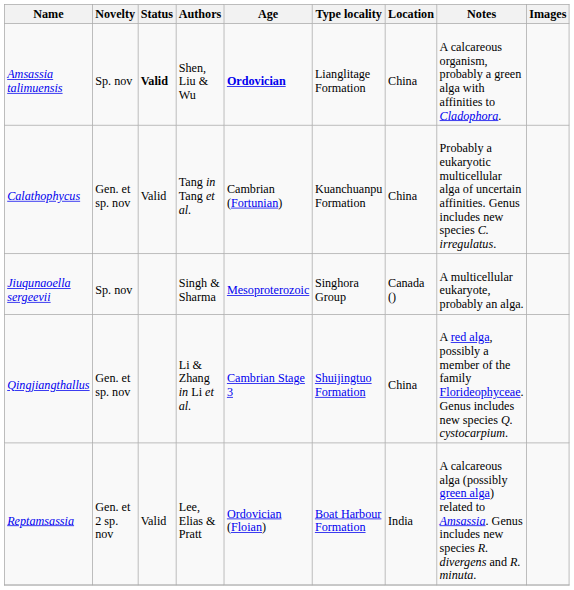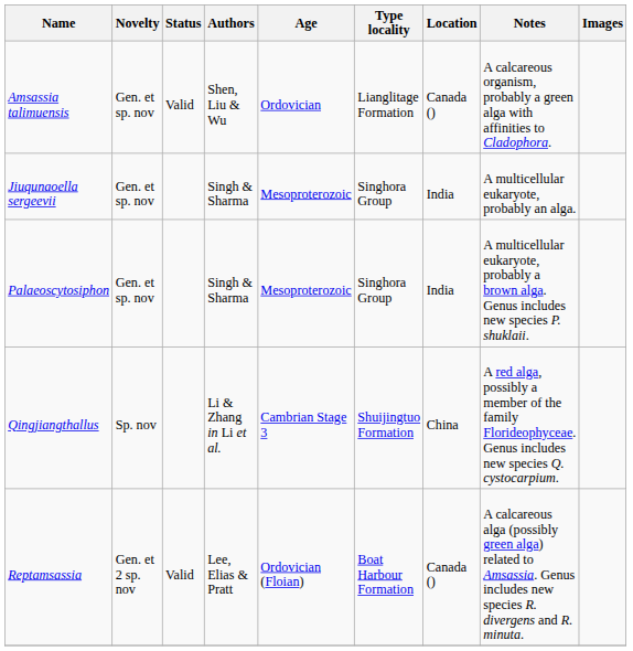Amsassia talimuensis | Novelty: Sp. nov -> Gen. et sp. nov
Amsassia talimuensis | Status: bold -> normal
Amsassia talimuensis | Age: bold -> normal
Amsassia talimuensis | Location: China -> Canada ()
- row: Calathophycus | Gen. et sp. nov | Valid | Tang in Tang et al. | Cambrian (Fortunian) | Kuanchuanpu Formation | China | Probably a eukaryotic multicellular alga of uncertain affinities. Genus includes new species C. irregulatus.
Jiuqunaoella sergeevii | Novelty: Sp. nov -> Gen. et sp. nov
Jiuqunaoella sergeevii | Location: Canada () -> India
+ row: Palaeoscytosiphon | Gen. et sp. nov | Singh & Sharma | Mesoproterozoic | Singhora Group | India | A multicellular eukaryote, probably a brown alga. Genus includes new species P. shuklaii.
Qingjiangthallus | Novelty: Gen. et sp. nov -> Sp. nov
Reptamsassia | Location: India -> Canada ()
